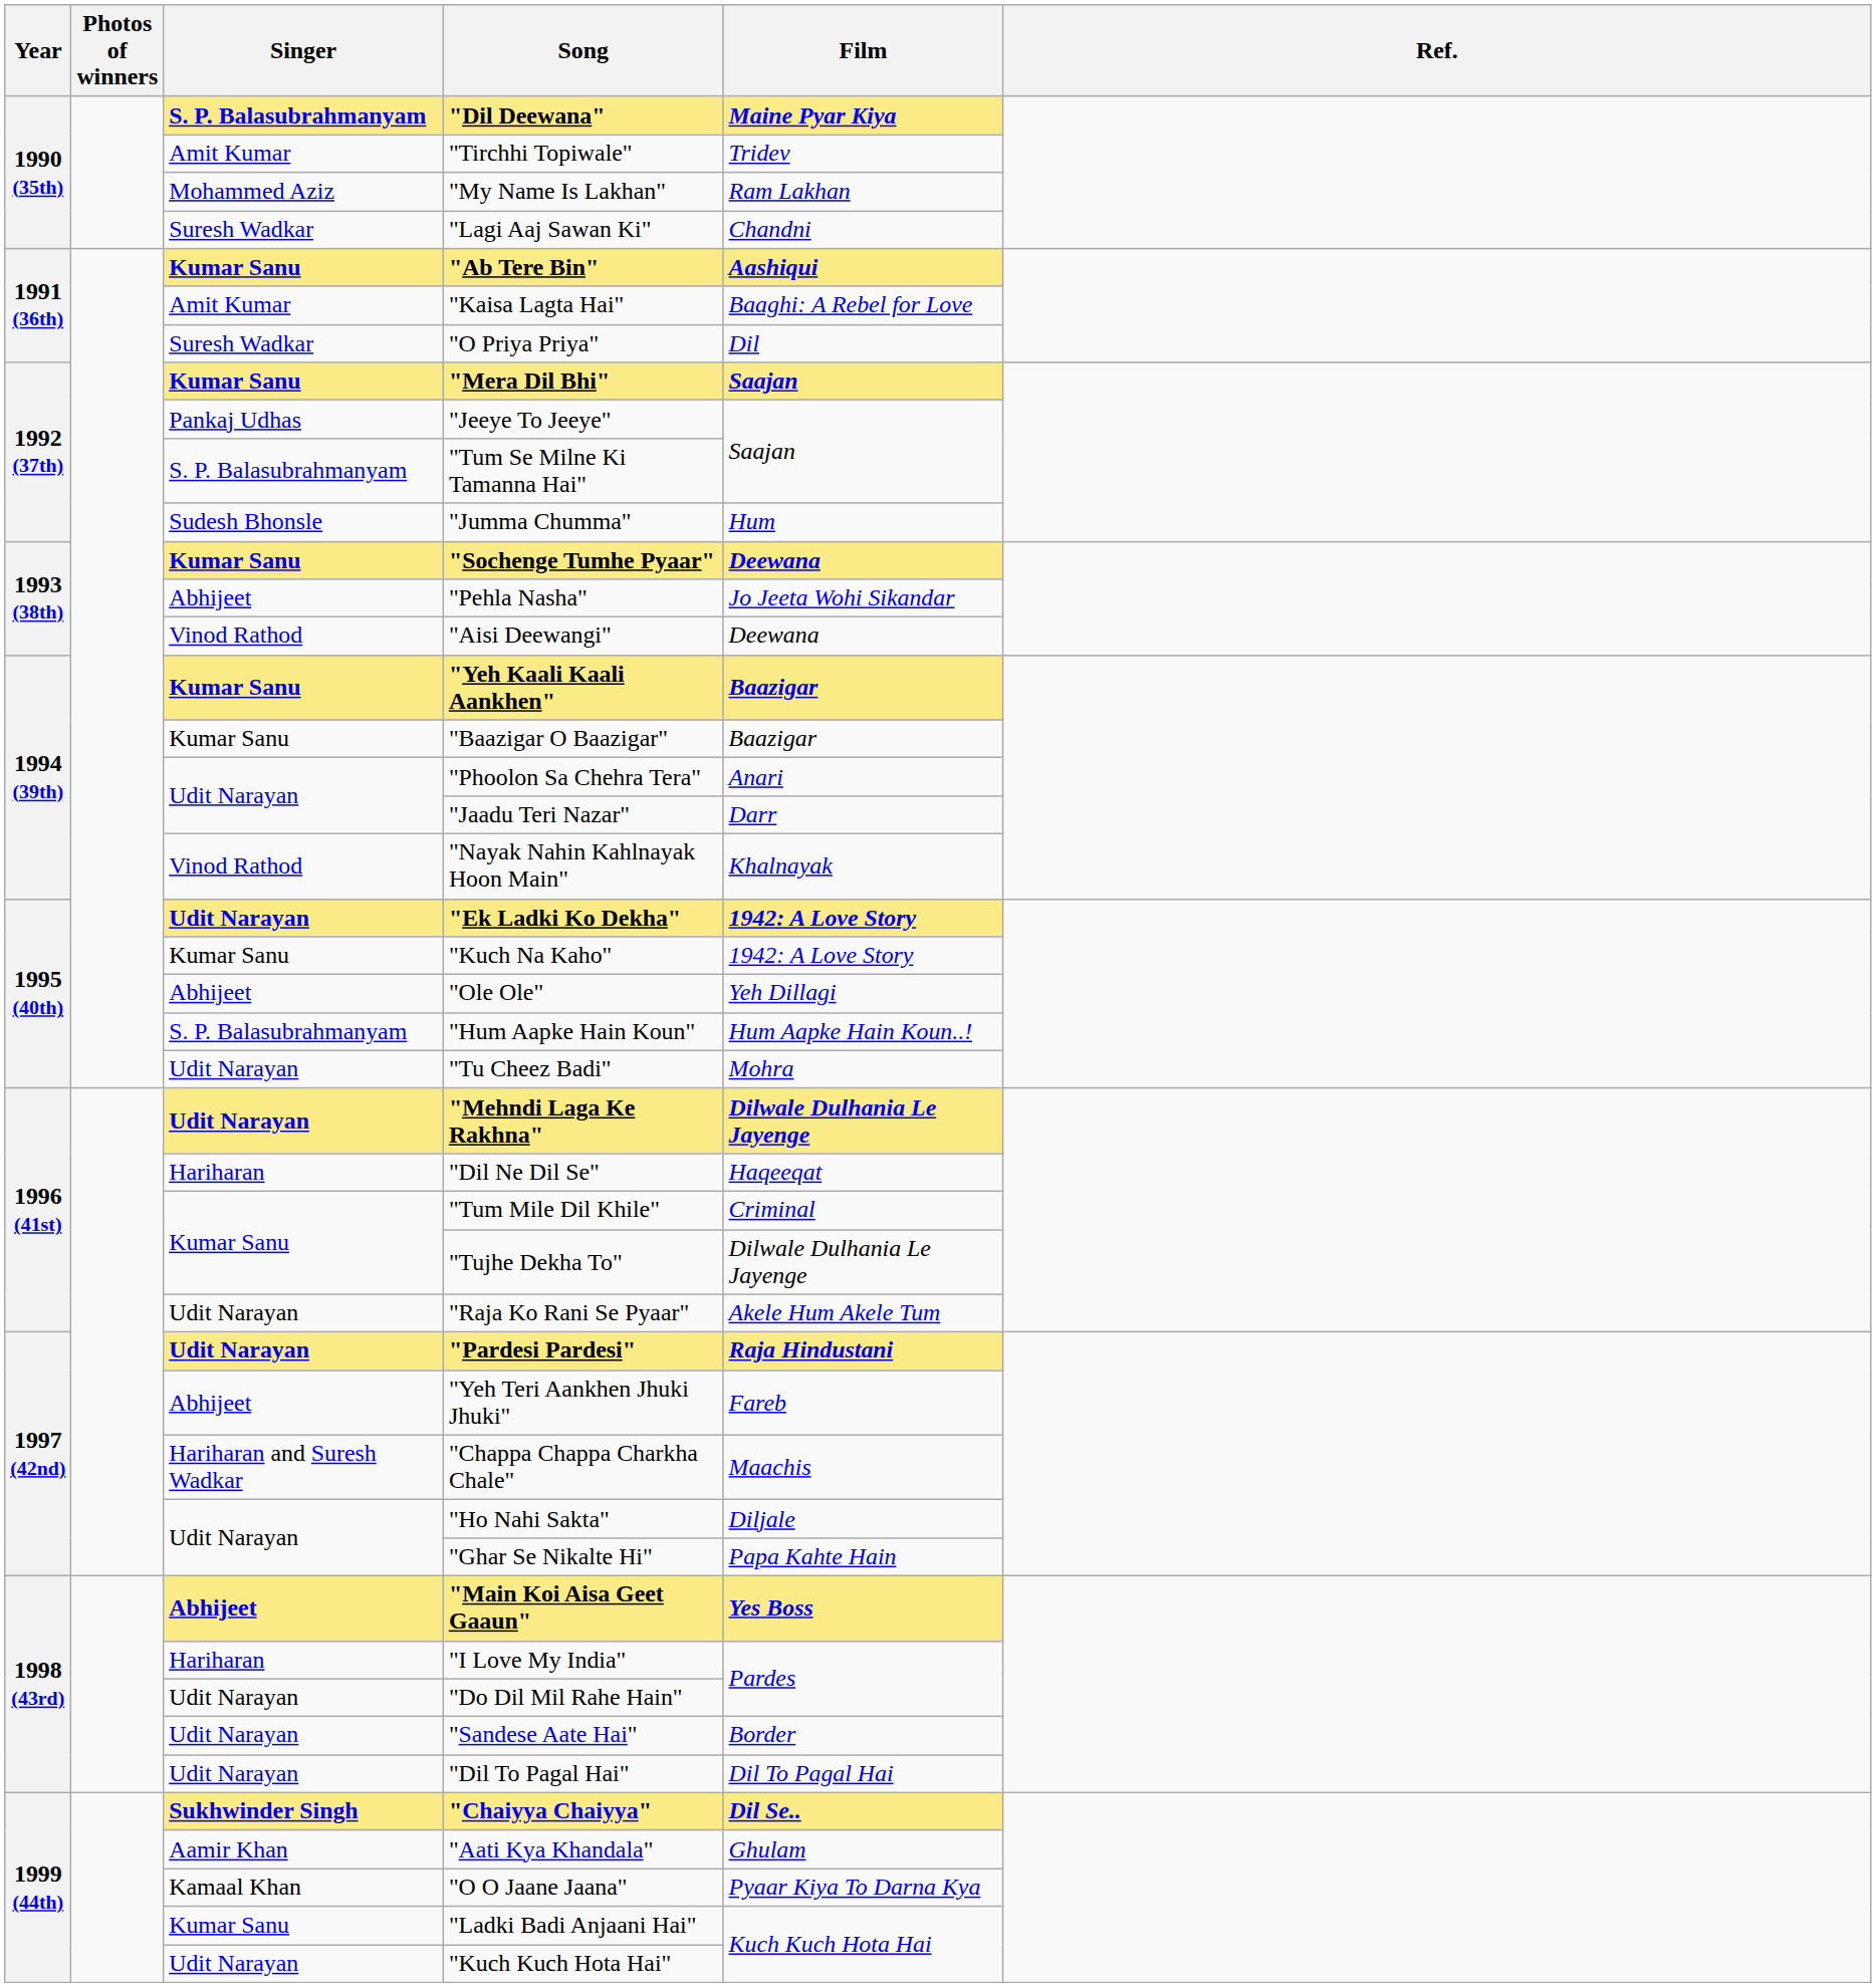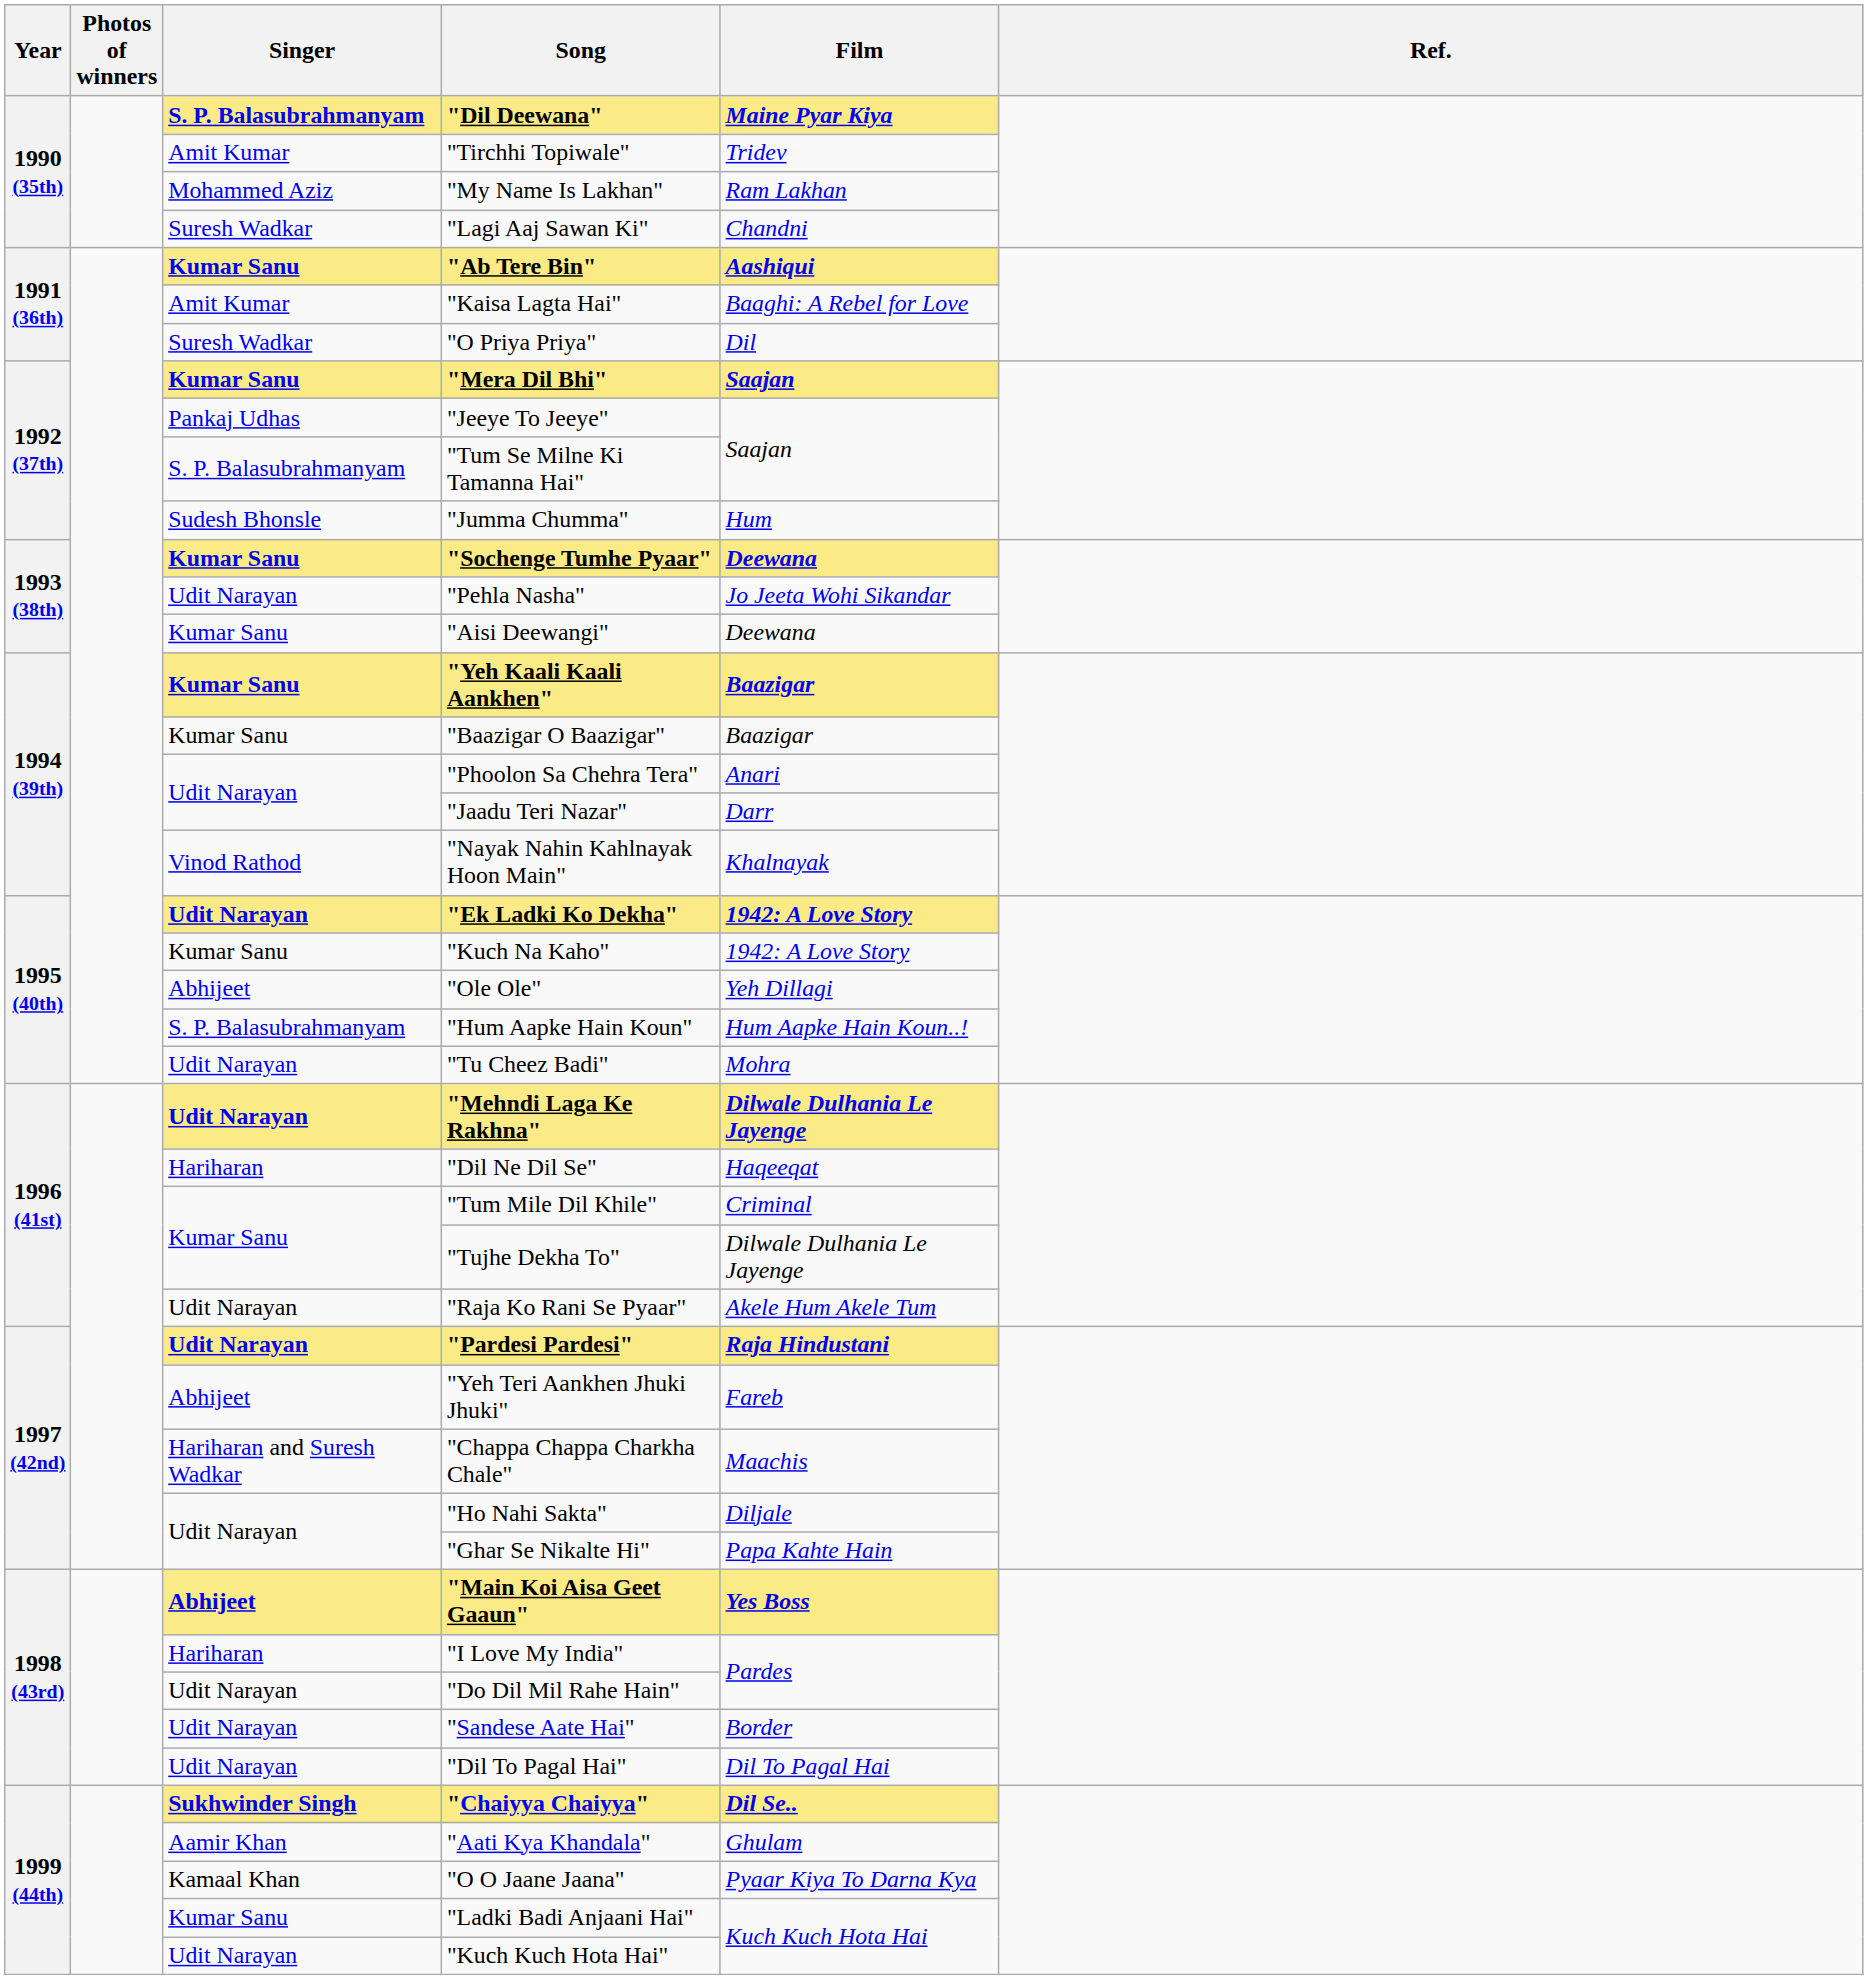"Pehla Nasha" | Singer: Abhijeet -> Udit Narayan
"Aisi Deewangi" | Singer: Vinod Rathod -> Kumar Sanu
